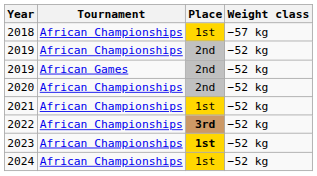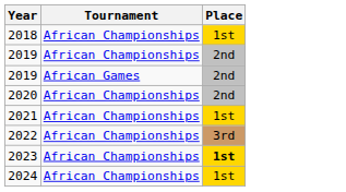- column: Weight class | −57 kg | −52 kg | −52 kg | −52 kg | −52 kg | −52 kg | −52 kg | −52 kg
2022 | Place: bold -> normal
